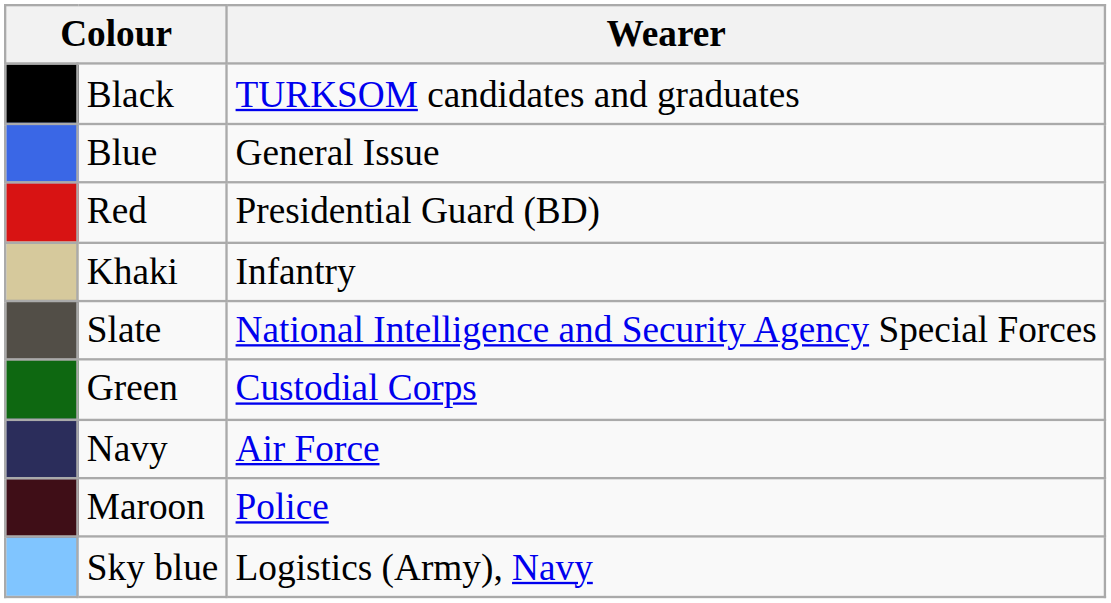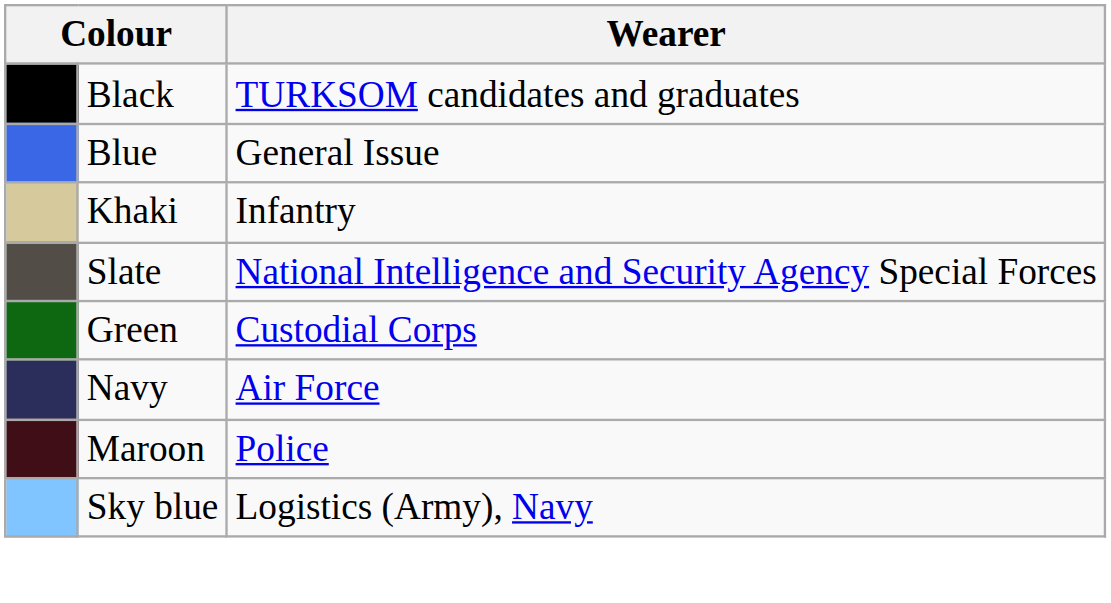- row: Red | Presidential Guard (BD)
